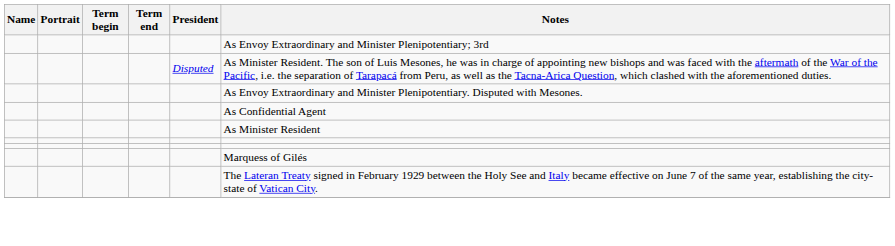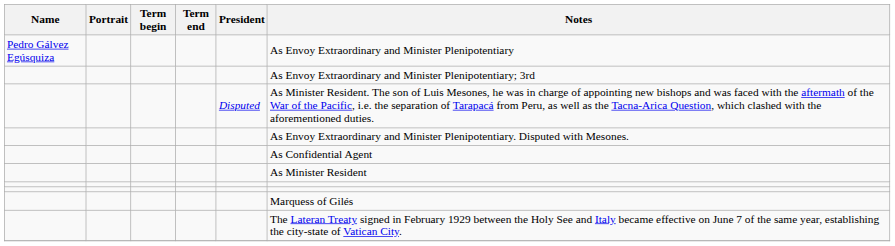+ row: Pedro Gálvez Egúsquiza | As Envoy Extraordinary and Minister Plenipotentiary
